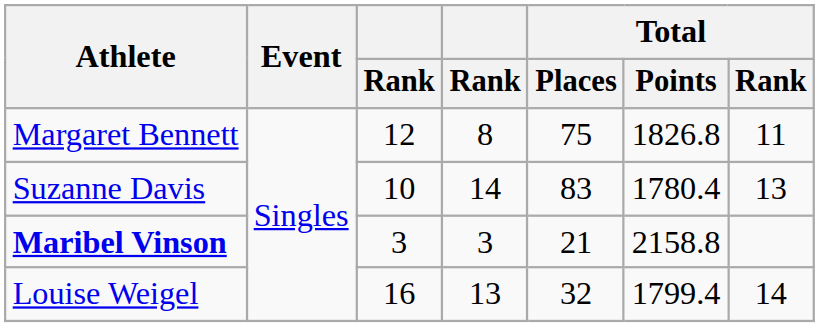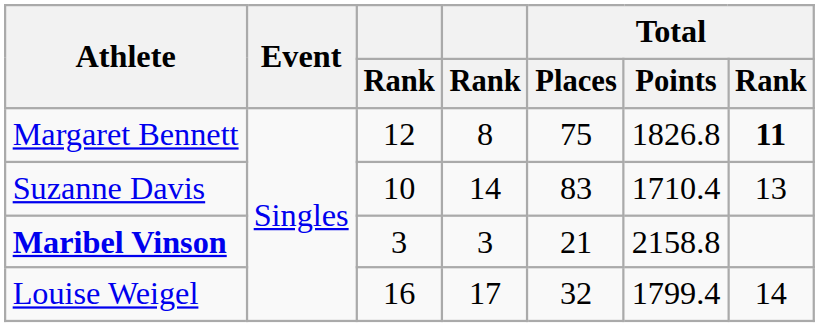Margaret Bennett | Total / Rank: normal -> bold
Suzanne Davis | Total / Points: 1780.4 -> 1710.4
Louise Weigel | column 4: 13 -> 17
